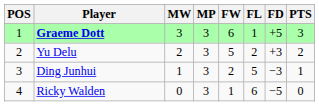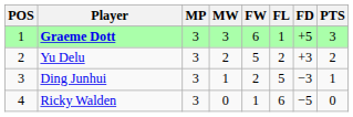columns swapped: MP <-> MW
